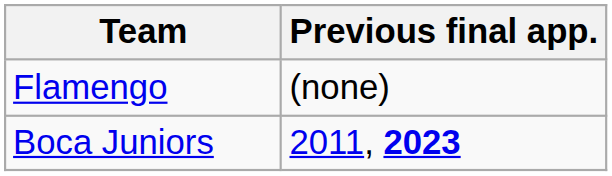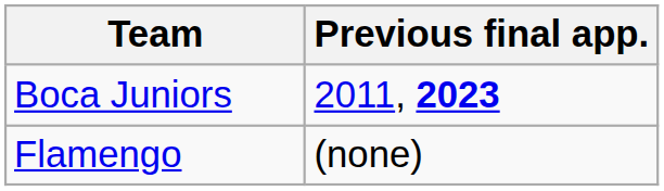rows swapped: Boca Juniors <-> Flamengo
